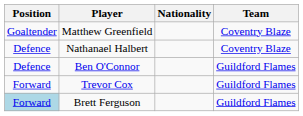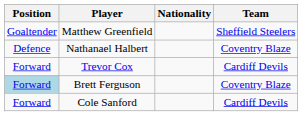Matthew Greenfield | Team: Coventry Blaze -> Sheffield Steelers
- row: Defence | Ben O'Connor | Guildford Flames
Trevor Cox | Team: Guildford Flames -> Cardiff Devils
Brett Ferguson | Team: Guildford Flames -> Coventry Blaze
+ row: Forward | Cole Sanford | Cardiff Devils
